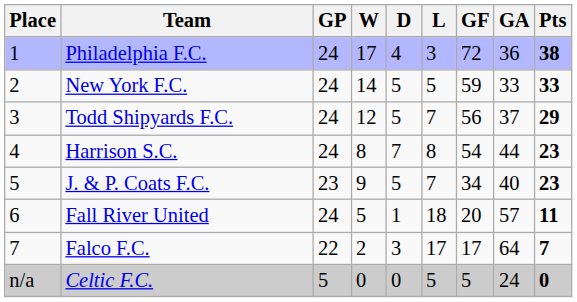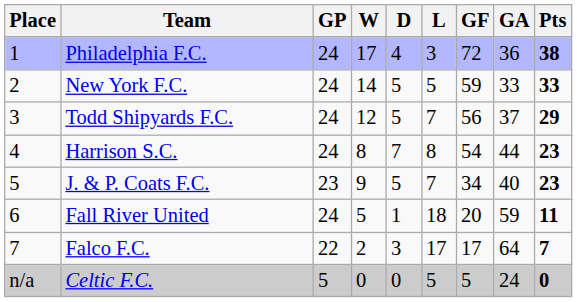Fall River United | GA: 57 -> 59
